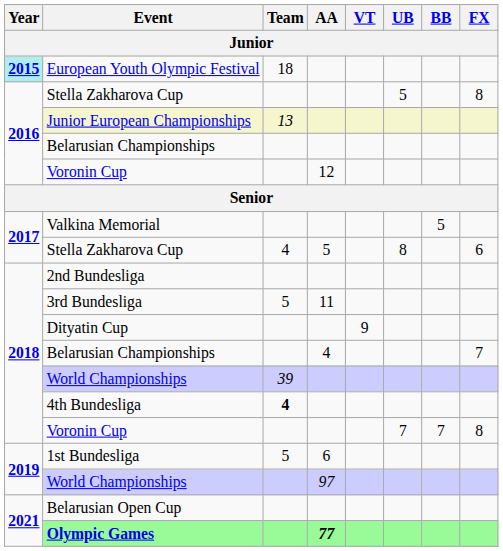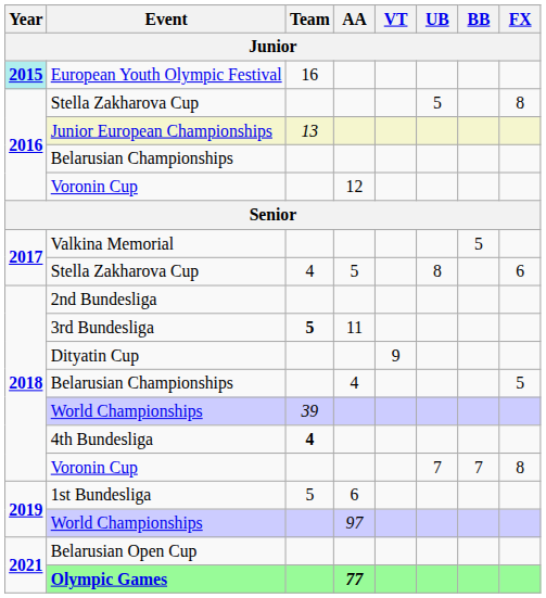European Youth Olympic Festival | Team: 18 -> 16
3rd Bundesliga | Team: normal -> bold
Belarusian Championships / 4 | FX: 7 -> 5
